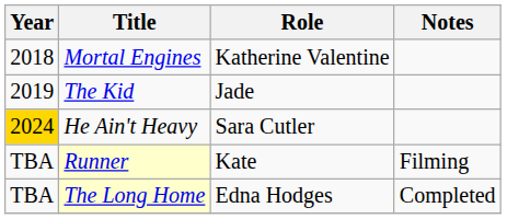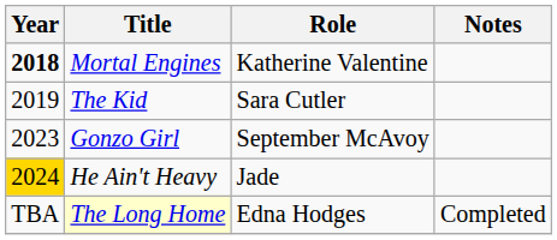Mortal Engines | Year: normal -> bold
The Kid | Role: Jade -> Sara Cutler
+ row: 2023 | Gonzo Girl | September McAvoy
He Ain't Heavy | Role: Sara Cutler -> Jade
- row: TBA | Runner | Kate | Filming
